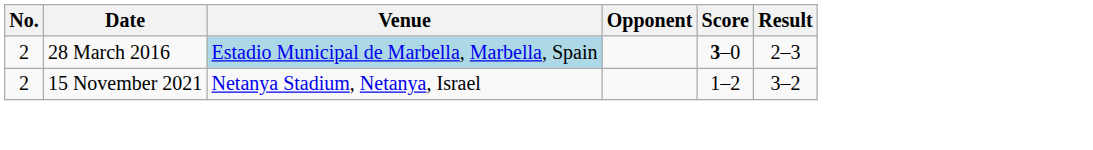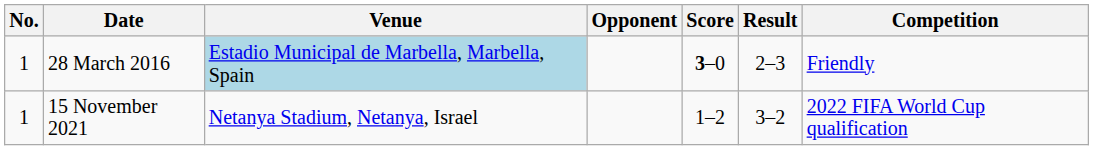+ column: Competition | Friendly | 2022 FIFA World Cup qualification
28 March 2016 | No.: 2 -> 1
15 November 2021 | No.: 2 -> 1
